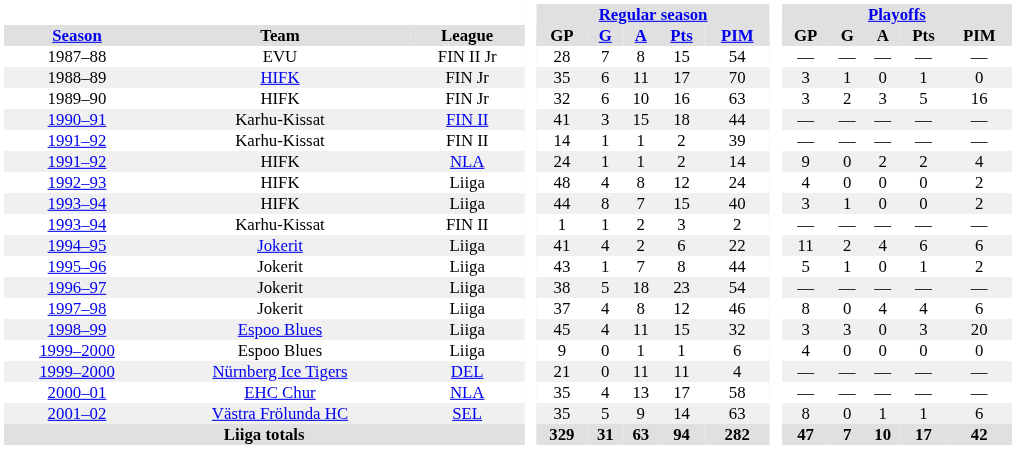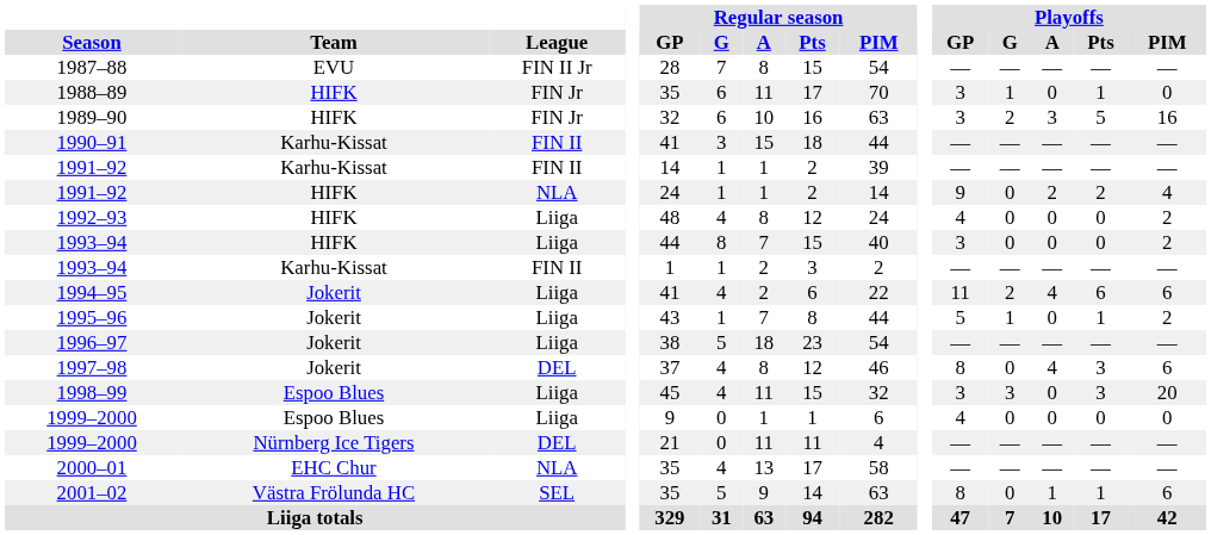1993–94 / HIFK | Playoffs / G: 1 -> 0
1997–98 | League: Liiga -> DEL
1997–98 | Playoffs / Pts: 4 -> 3
